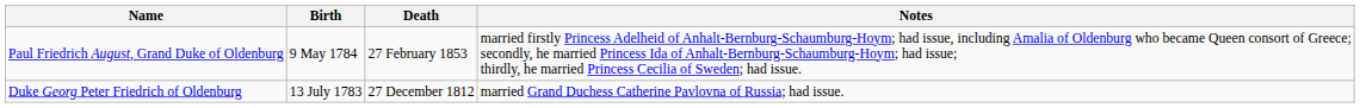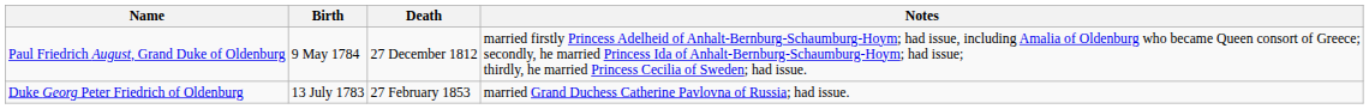Paul Friedrich August, Grand Duke of Oldenburg | Death: 27 February 1853 -> 27 December 1812
Duke Georg Peter Friedrich of Oldenburg | Death: 27 December 1812 -> 27 February 1853
